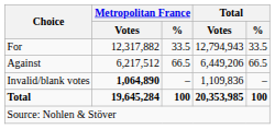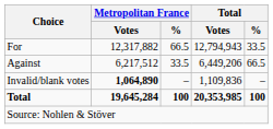For | Metropolitan France / %: 33.5 -> 66.5
Against | Metropolitan France / %: 66.5 -> 33.5
